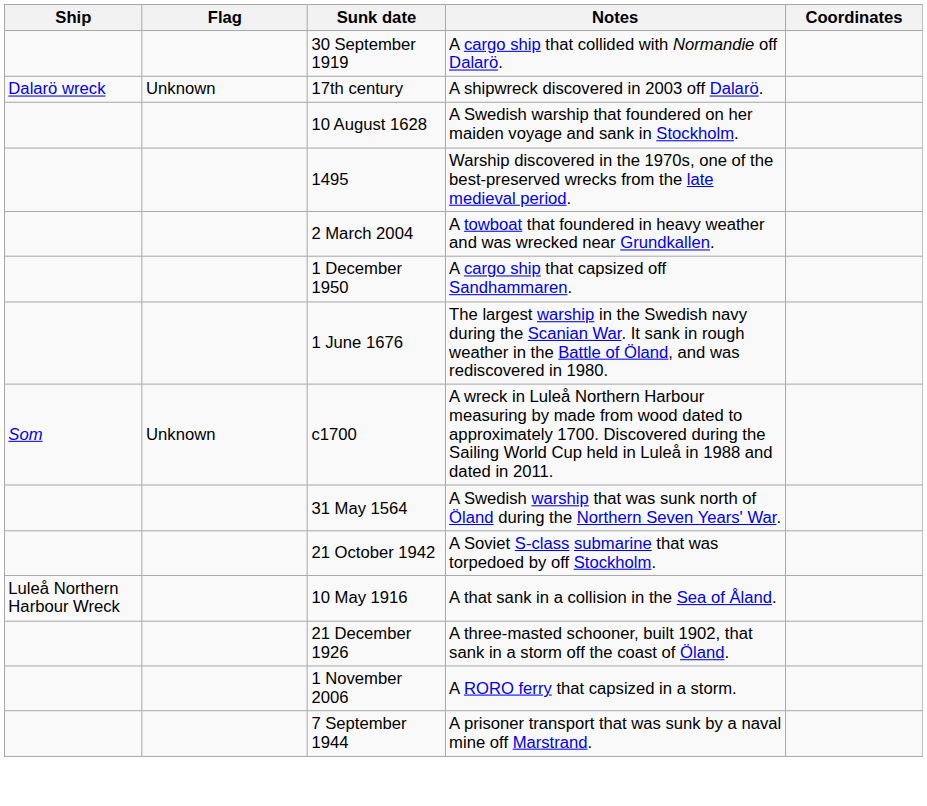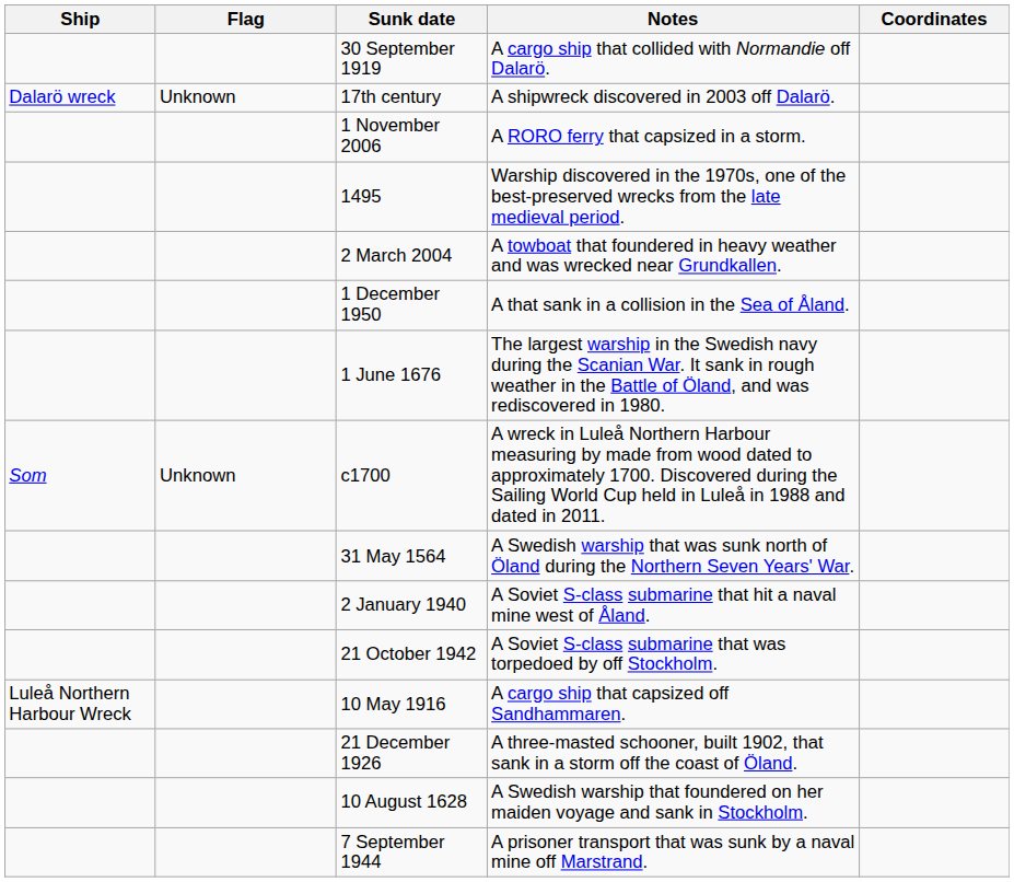rows swapped: 1 November 2006 <-> 10 August 1628
1 December 1950 | Notes: A cargo ship that capsized off Sandhammaren. -> A that sank in a collision in the Sea of Åland.
+ row: 2 January 1940 | A Soviet S-class submarine that hit a naval mine west of Åland.
10 May 1916 | Notes: A that sank in a collision in the Sea of Åland. -> A cargo ship that capsized off Sandhammaren.
